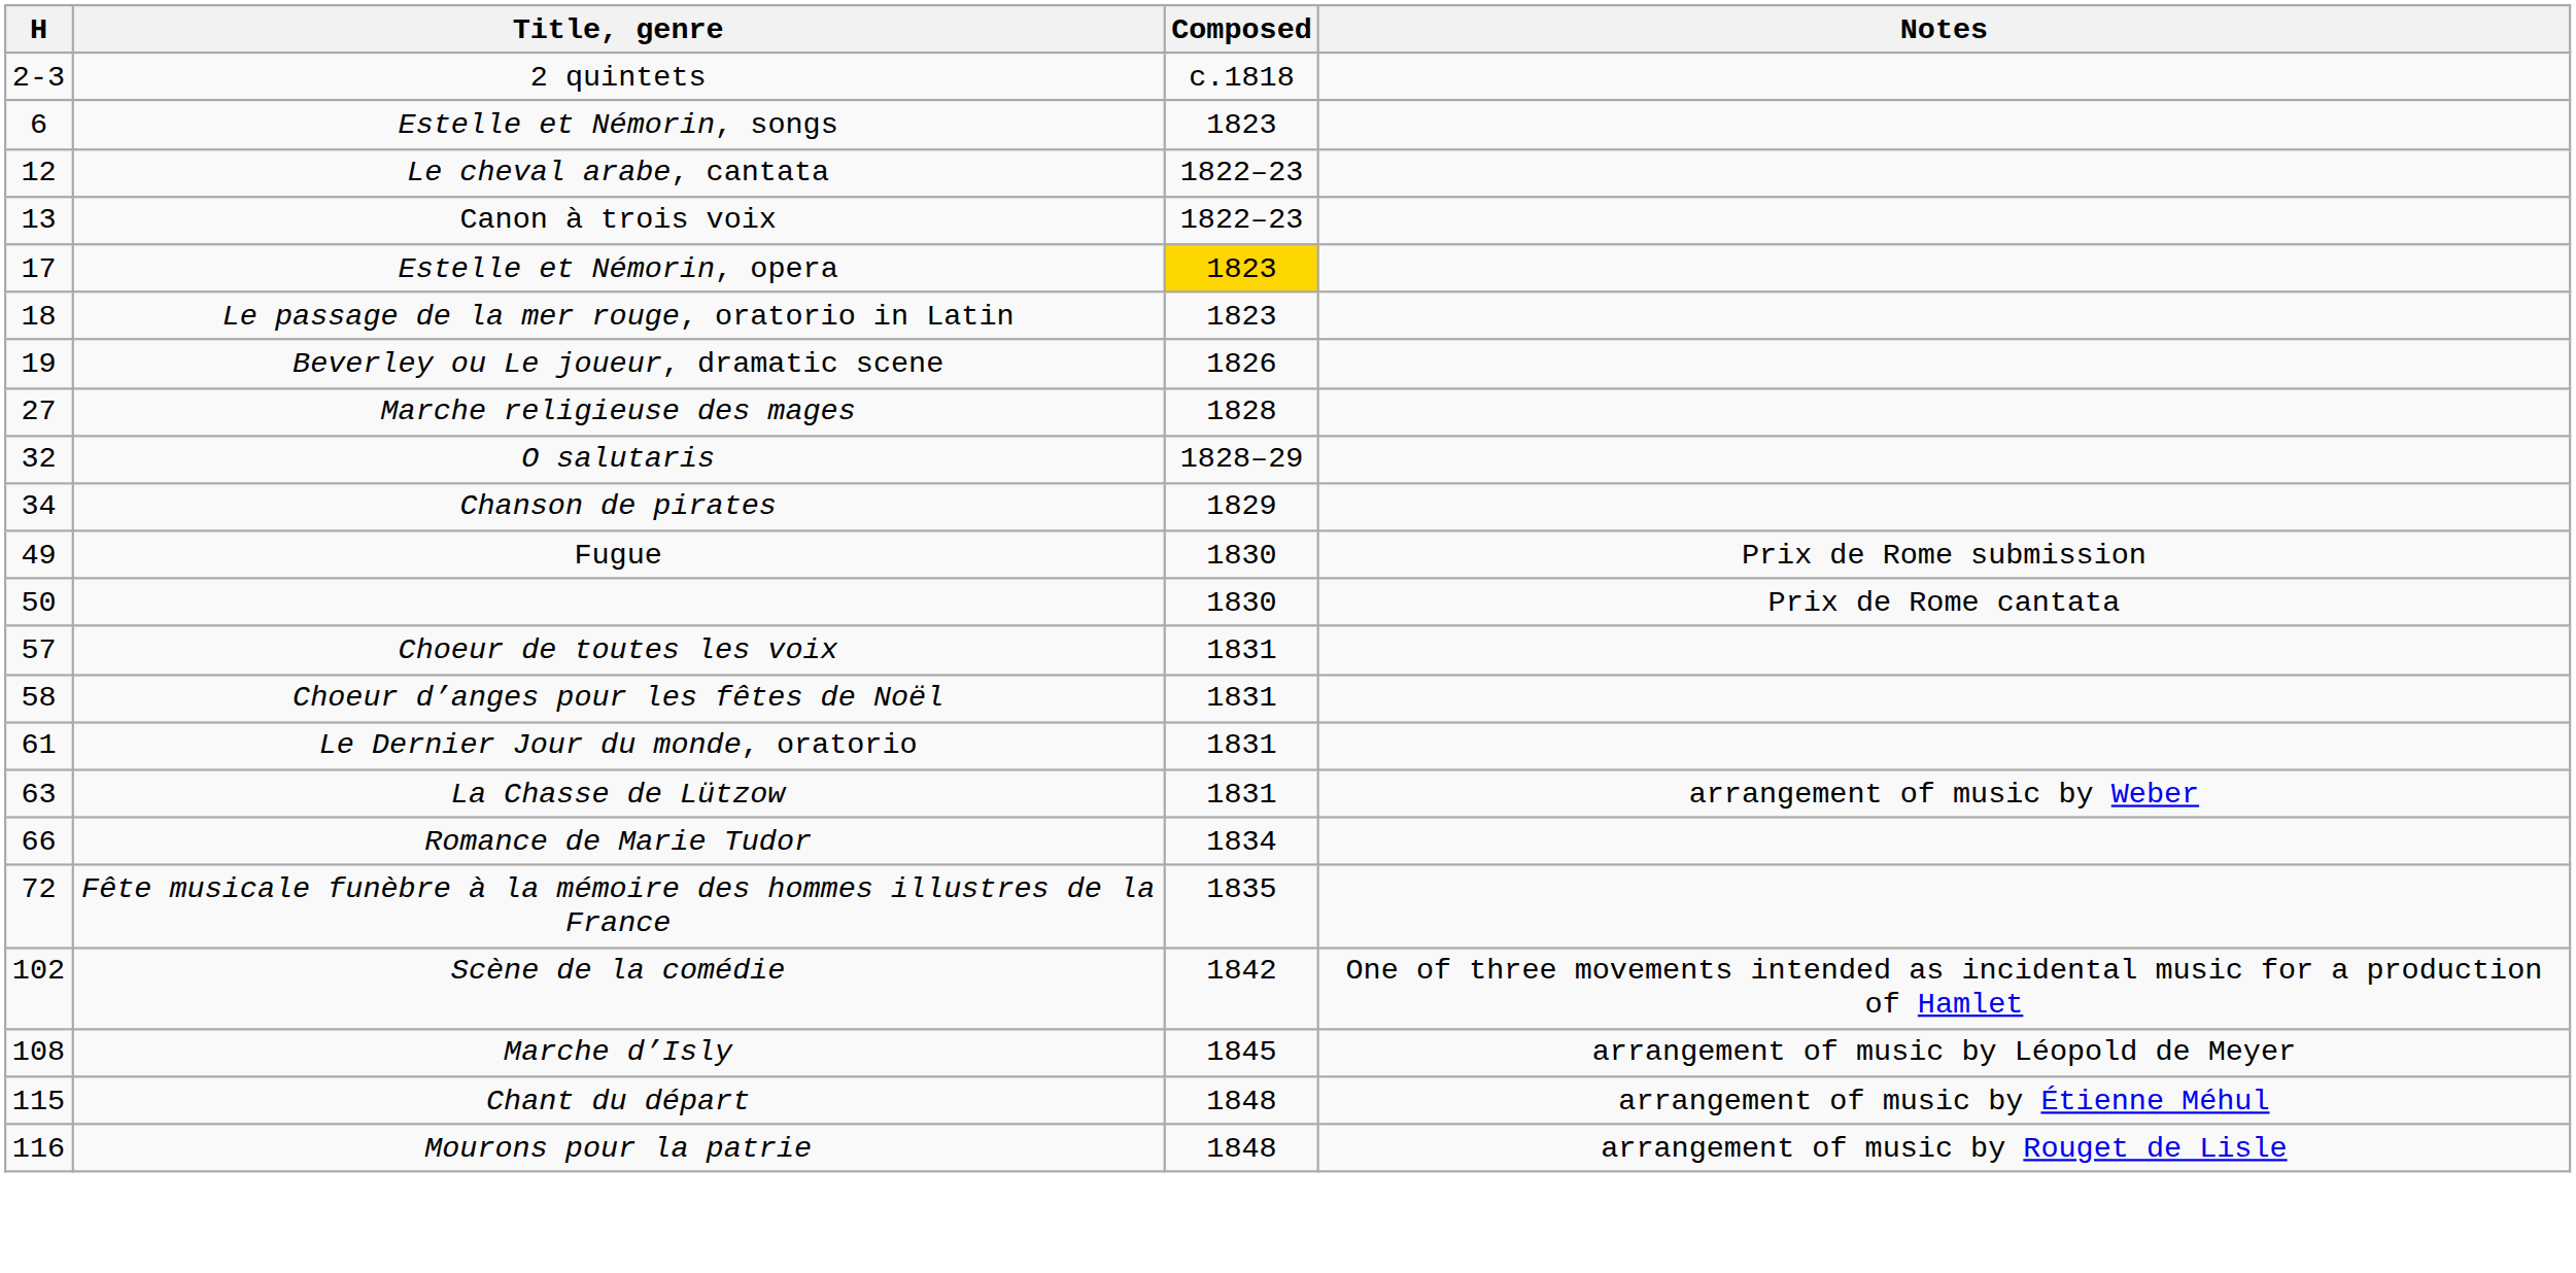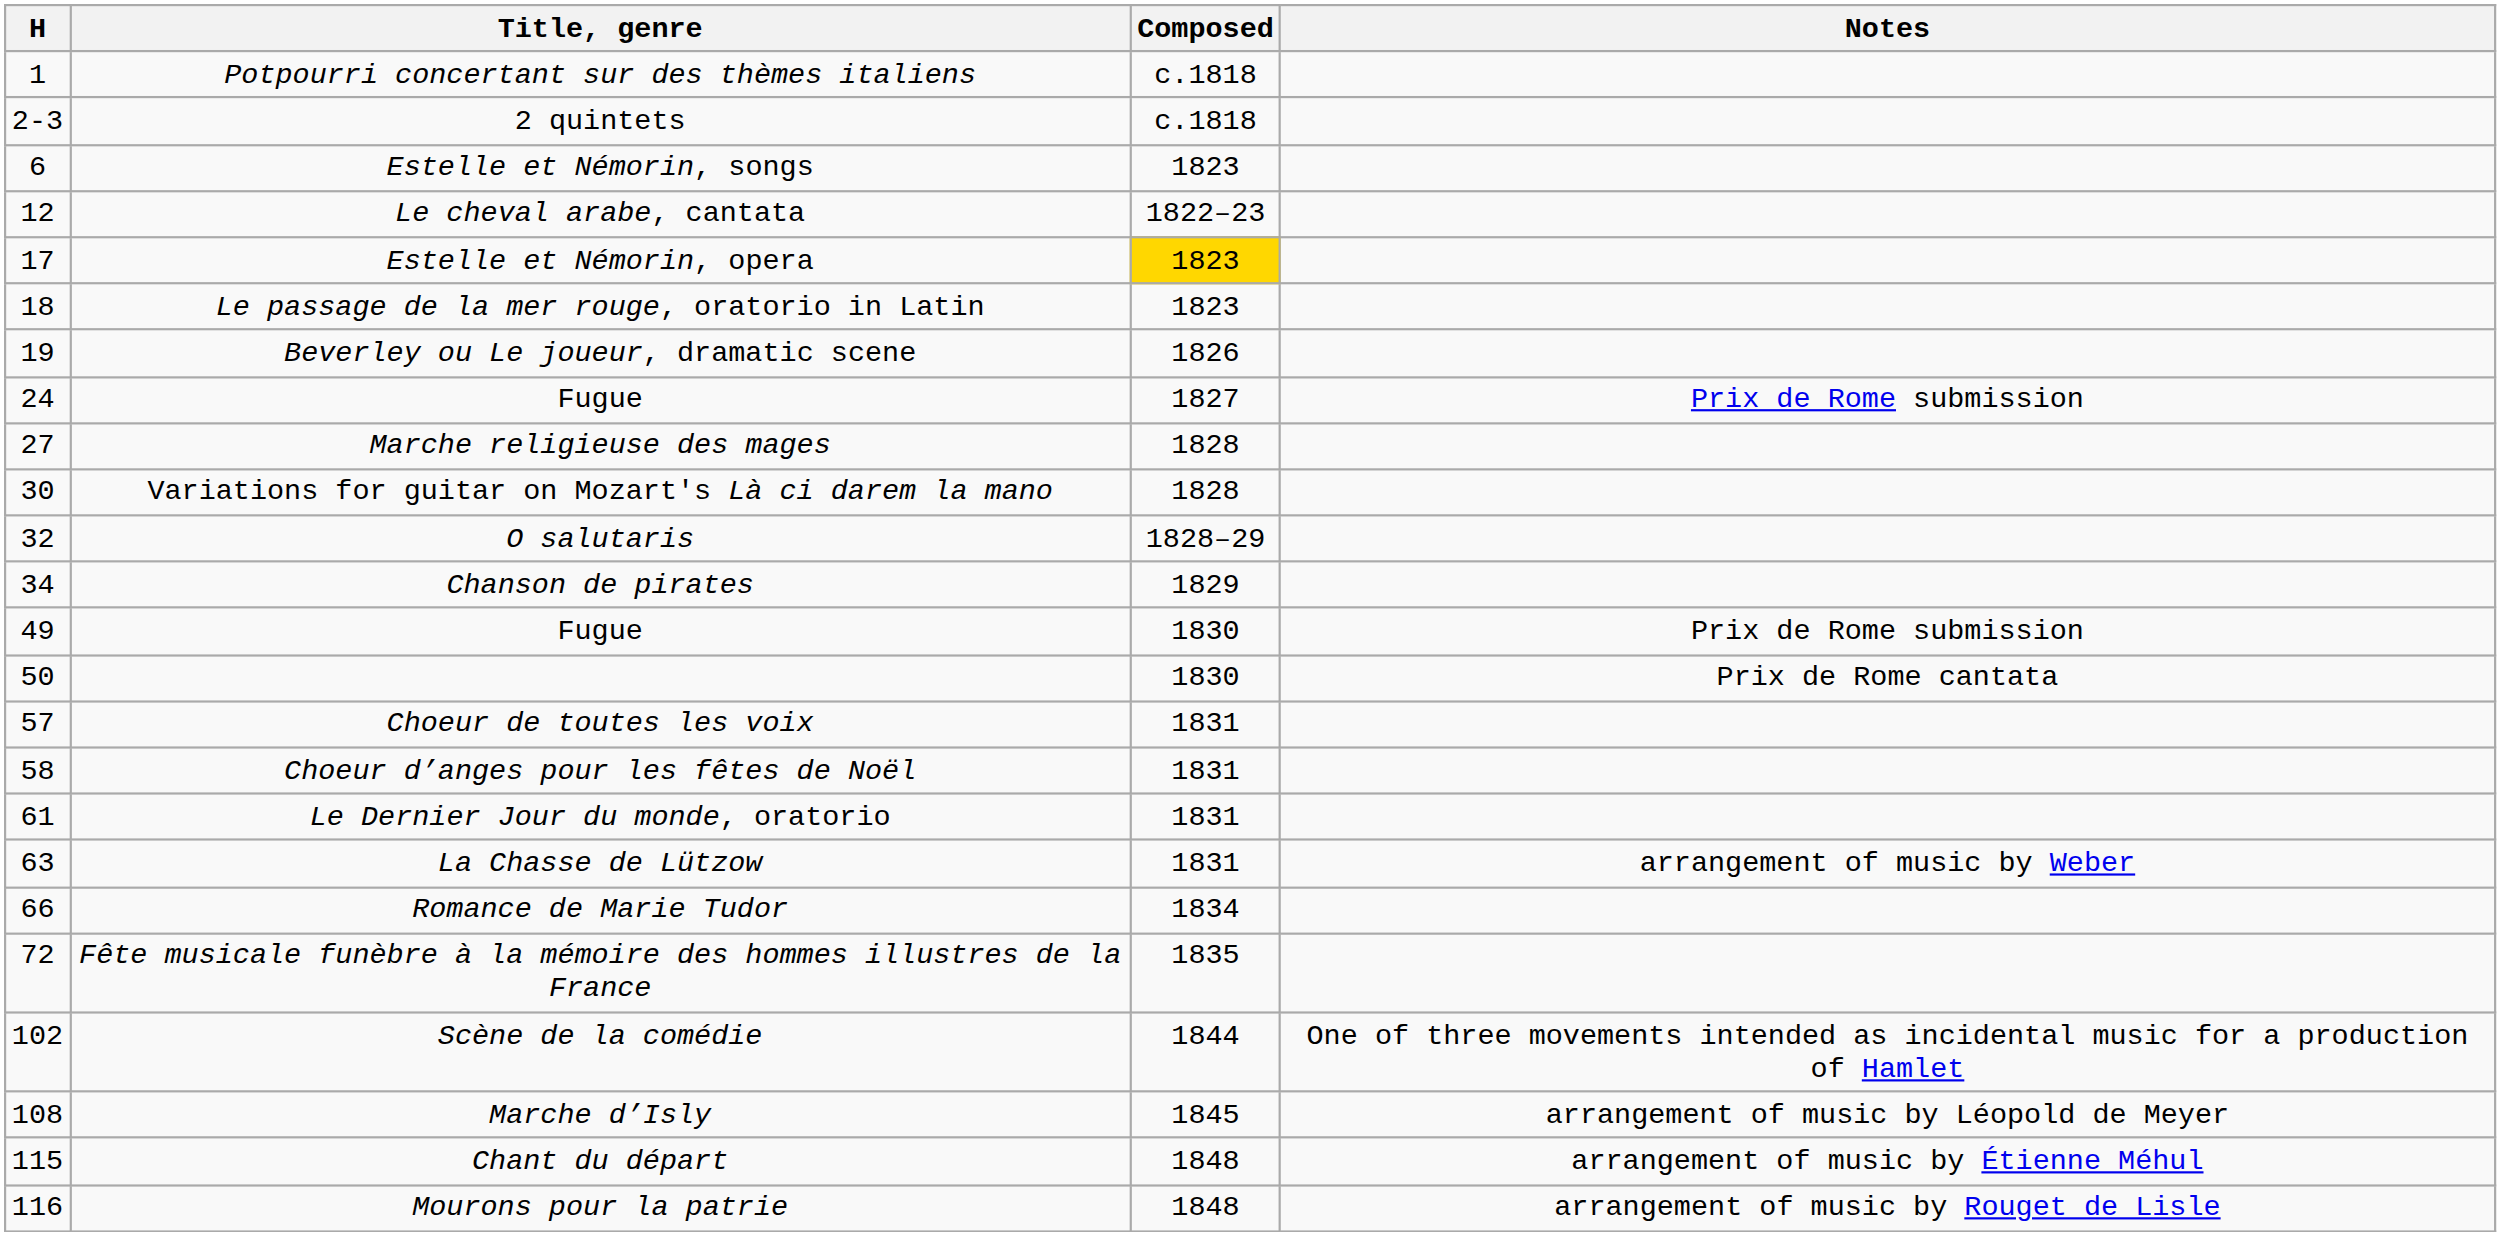+ row: 1 | Potpourri concertant sur des thèmes italiens | c.1818
- row: 13 | Canon à trois voix | 1822–23
+ row: 24 | Fugue | 1827 | Prix de Rome submission
+ row: 30 | Variations for guitar on Mozart's Là ci darem la mano | 1828
Scène de la comédie | Composed: 1842 -> 1844
